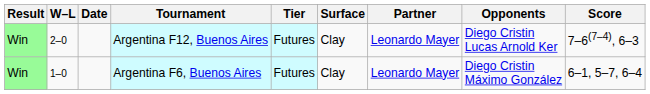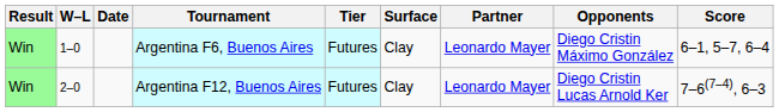rows swapped: Argentina F6, Buenos Aires <-> Argentina F12, Buenos Aires
